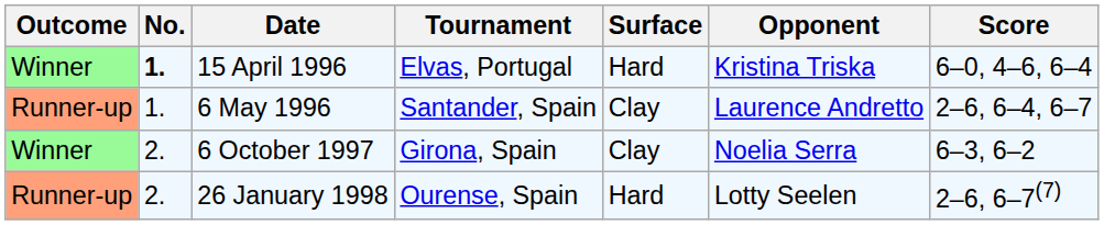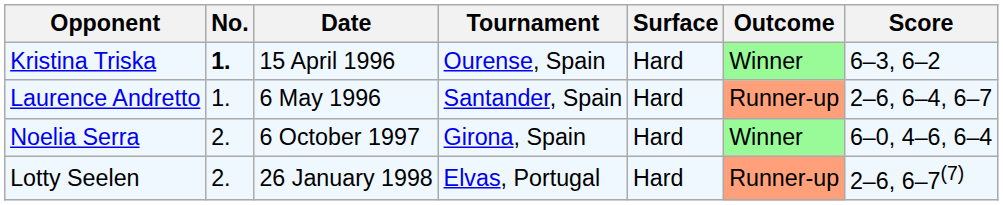columns swapped: Outcome <-> Opponent
15 April 1996 | Tournament: Elvas, Portugal -> Ourense, Spain
15 April 1996 | Score: 6–0, 4–6, 6–4 -> 6–3, 6–2
6 May 1996 | Surface: Clay -> Hard
6 October 1997 | Surface: Clay -> Hard
6 October 1997 | Score: 6–3, 6–2 -> 6–0, 4–6, 6–4
26 January 1998 | Tournament: Ourense, Spain -> Elvas, Portugal
